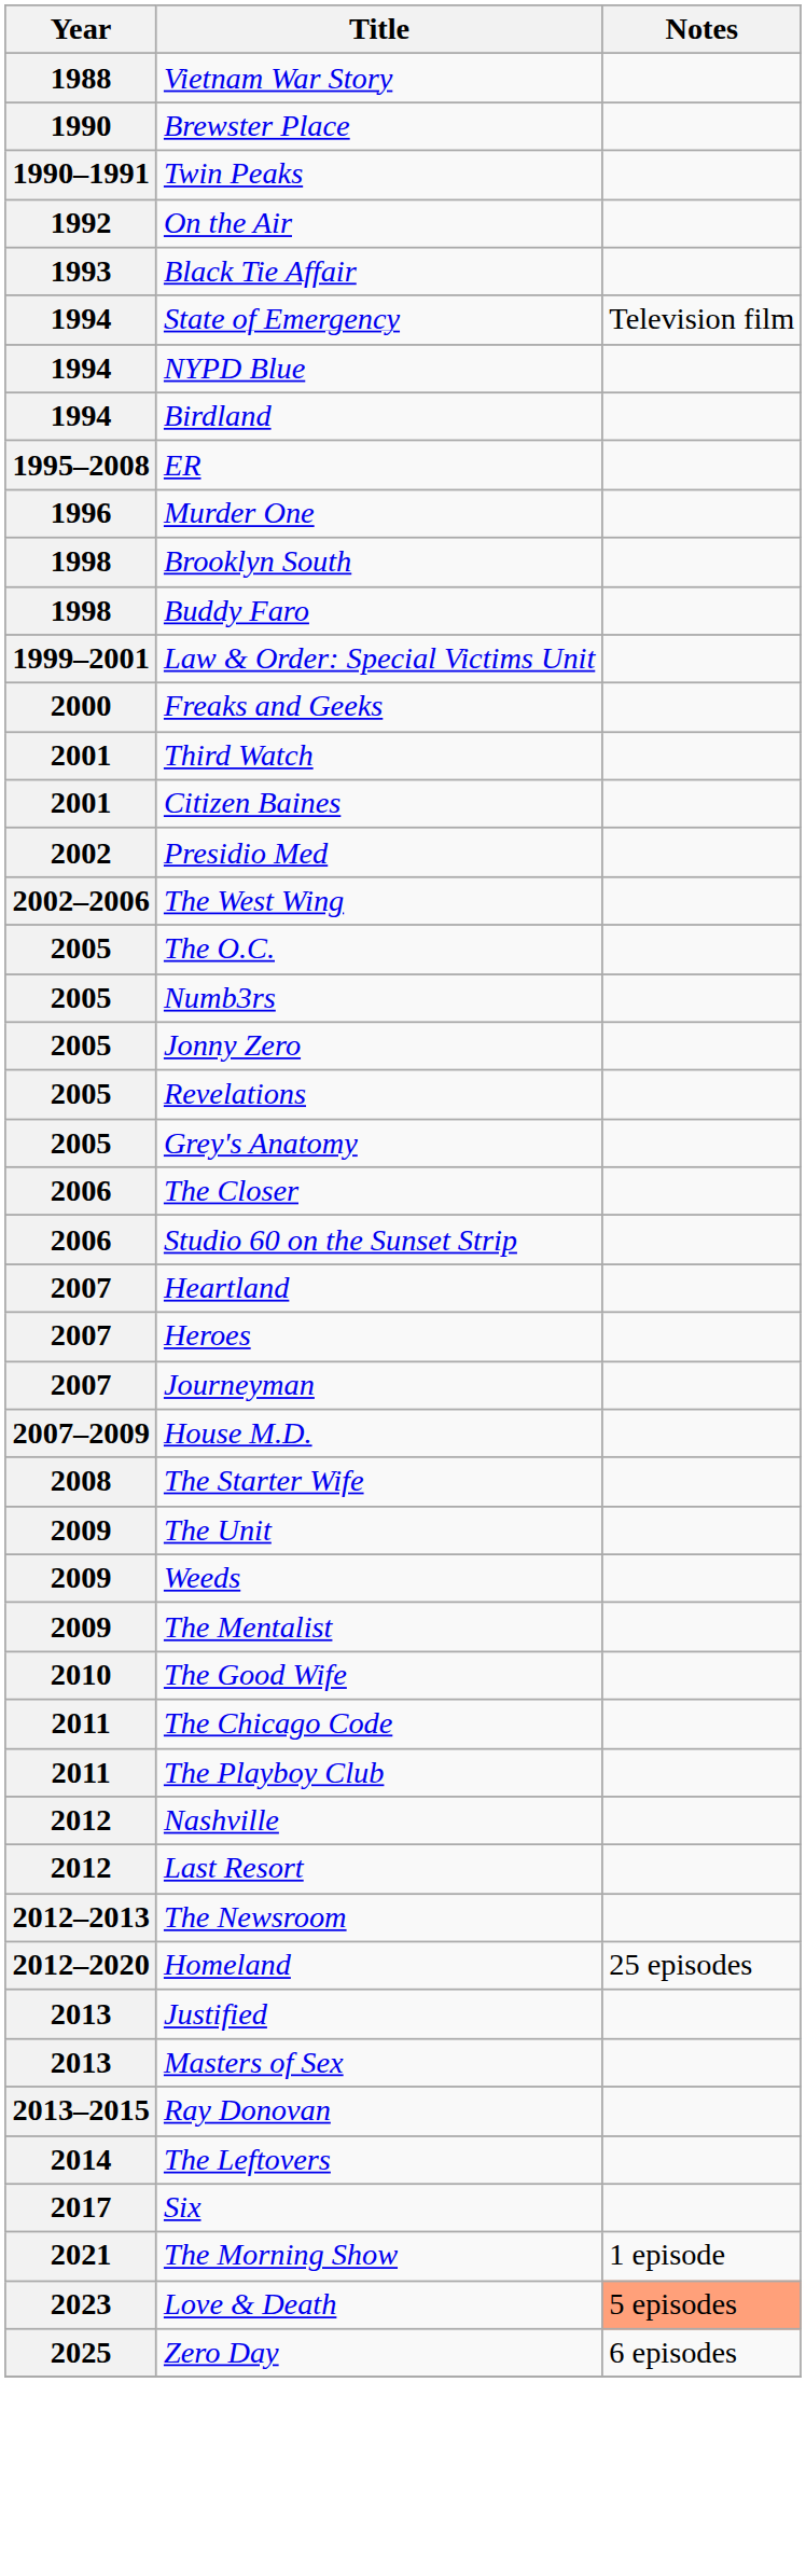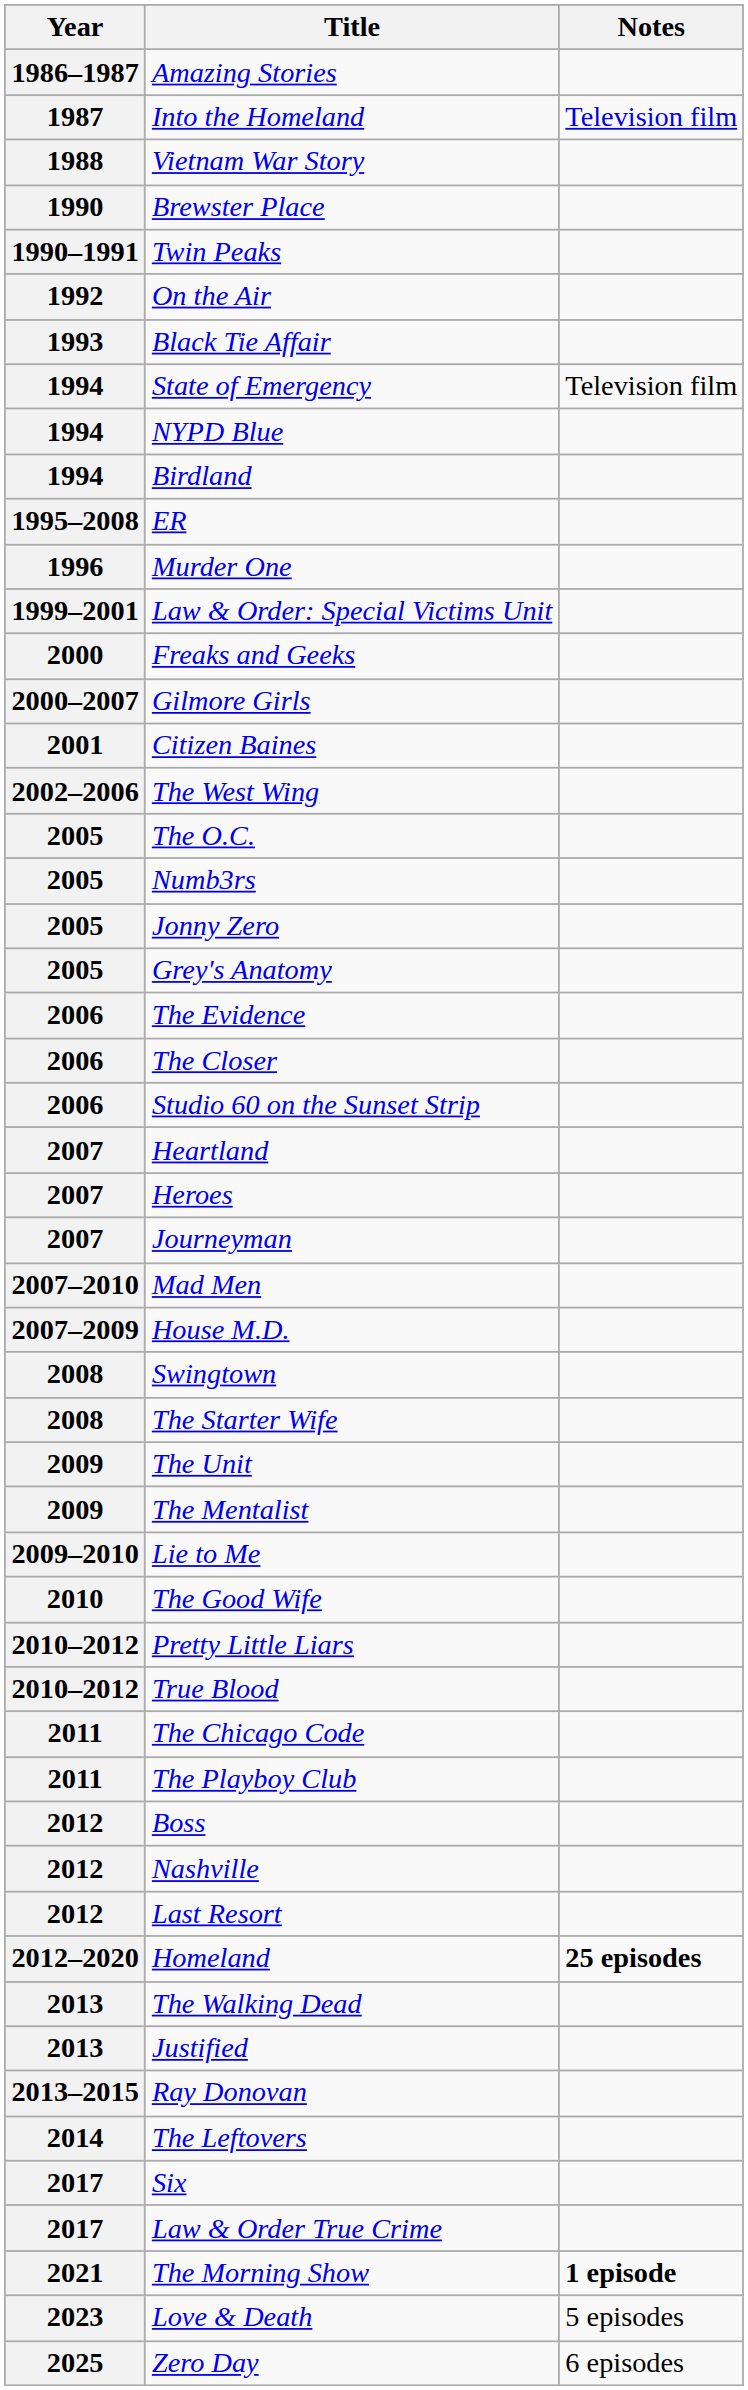+ row: 1986–1987 | Amazing Stories
+ row: 1987 | Into the Homeland | Television film
- row: 1998 | Brooklyn South
- row: 1998 | Buddy Faro
+ row: 2000–2007 | Gilmore Girls
- row: 2001 | Third Watch
- row: 2002 | Presidio Med
- row: 2005 | Revelations
+ row: 2006 | The Evidence
+ row: 2007–2010 | Mad Men
+ row: 2008 | Swingtown
- row: 2009 | Weeds
+ row: 2009–2010 | Lie to Me
+ row: 2010–2012 | Pretty Little Liars
+ row: 2010–2012 | True Blood
+ row: 2012 | Boss
- row: 2012–2013 | The Newsroom
Homeland | Notes: normal -> bold
+ row: 2013 | The Walking Dead
- row: 2013 | Masters of Sex
+ row: 2017 | Law & Order True Crime
The Morning Show | Notes: normal -> bold
Love & Death | Notes: lightsalmon background -> no background
